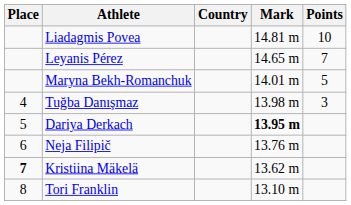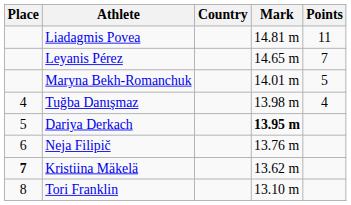Liadagmis Povea | Points: 10 -> 11
Tuğba Danışmaz | Points: 3 -> 4
